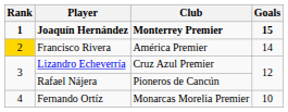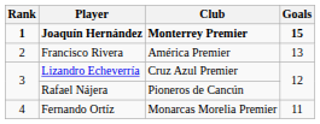Francisco Rivera | Rank: gold background -> no background
Francisco Rivera | Goals: 14 -> 13
Fernando Ortíz | Goals: 10 -> 11
